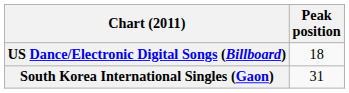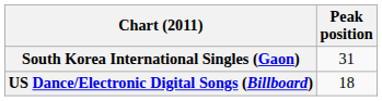rows swapped: South Korea International Singles (Gaon) <-> US Dance/Electronic Digital Songs (Billboard)
